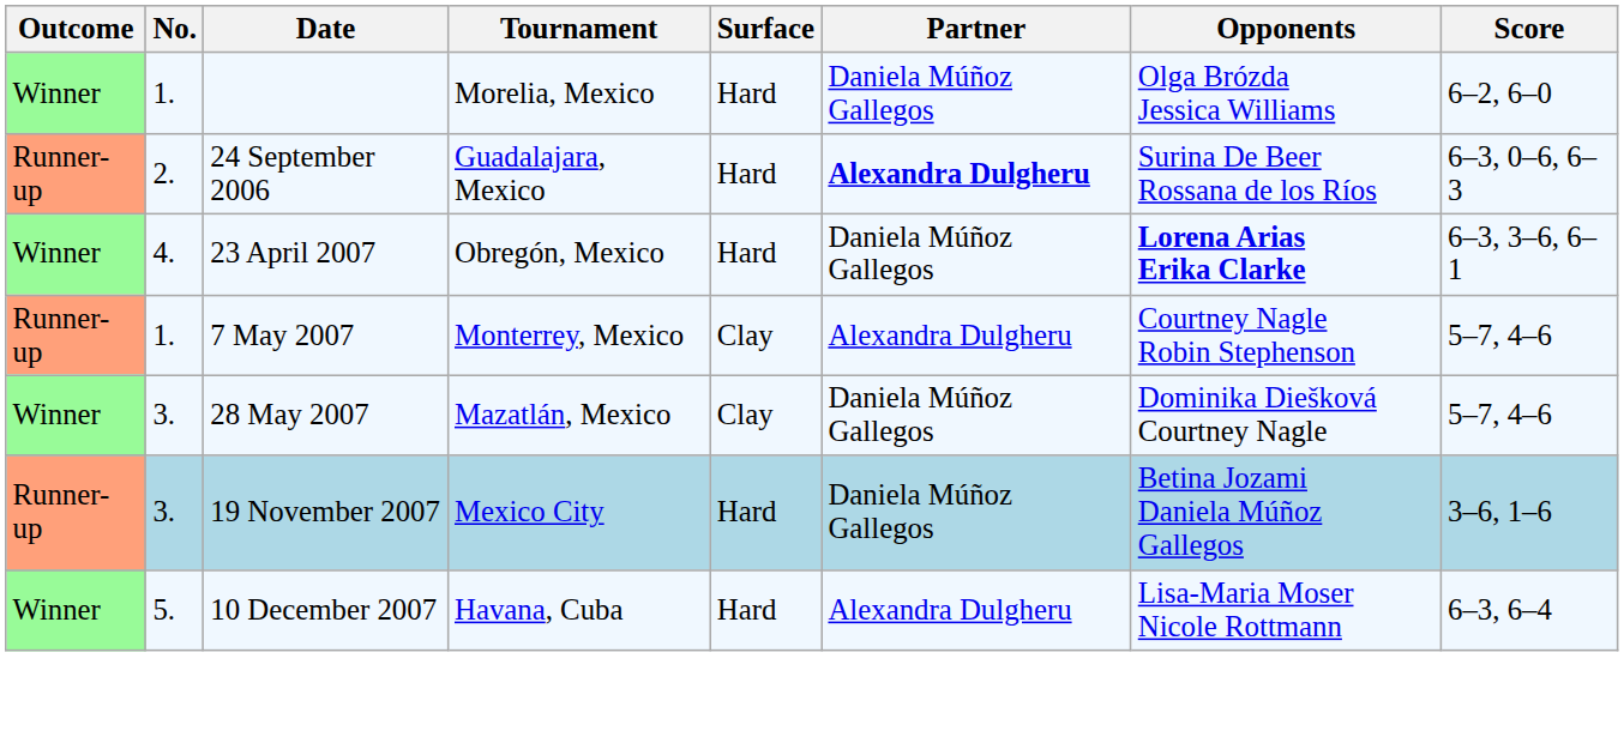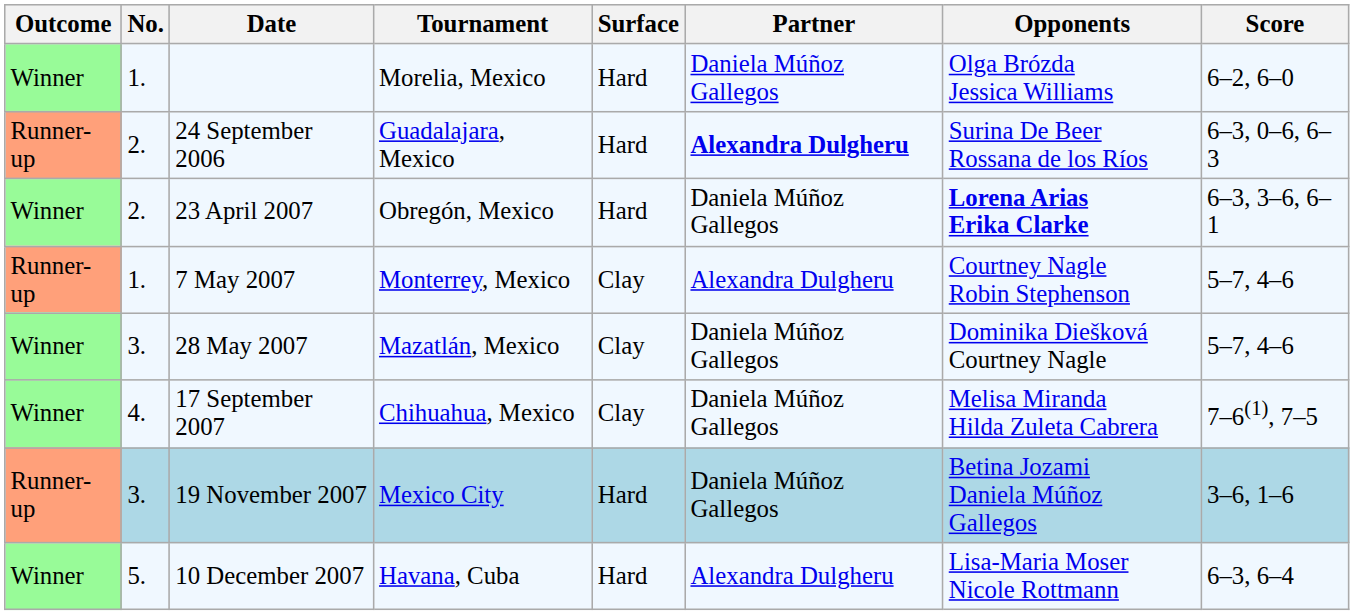23 April 2007 | No.: 4. -> 2.
+ row: Winner | 4. | 17 September 2007 | Chihuahua, Mexico | Clay | Daniela Múñoz Gallegos | Melisa Miranda Hilda Zuleta Cabrera | 7–6(1), 7–5
